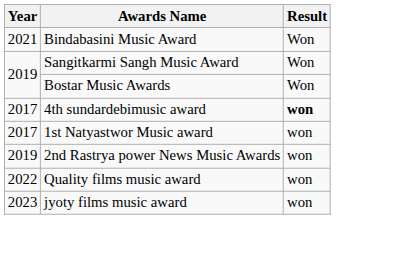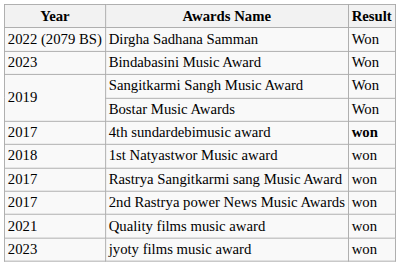+ row: 2022 (2079 BS) | Dirgha Sadhana Samman | Won
Bindabasini Music Award | Year: 2021 -> 2023
1st Natyastwor Music award | Year: 2017 -> 2018
+ row: 2017 | Rastrya Sangitkarmi sang Music Award | won
2nd Rastrya power News Music Awards | Year: 2019 -> 2017
Quality films music award | Year: 2022 -> 2021
